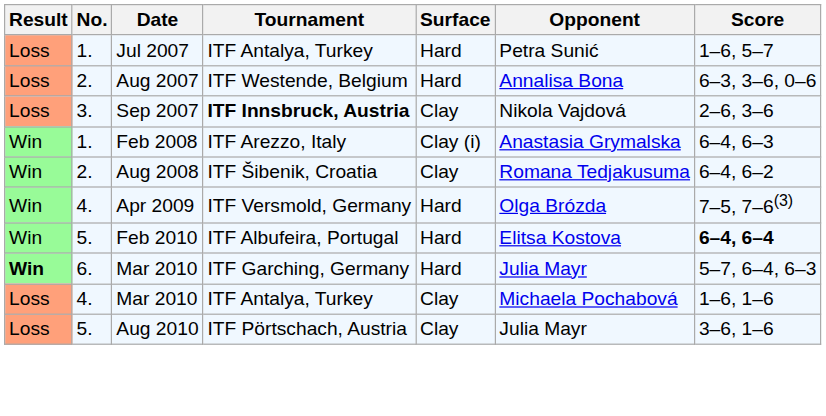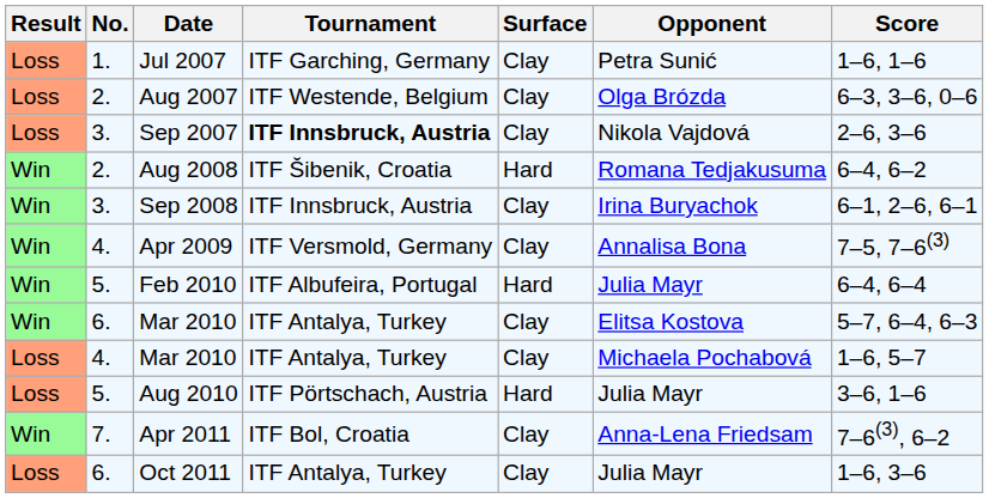Jul 2007 | Tournament: ITF Antalya, Turkey -> ITF Garching, Germany
Jul 2007 | Surface: Hard -> Clay
Jul 2007 | Score: 1–6, 5–7 -> 1–6, 1–6
Aug 2007 | Surface: Hard -> Clay
Aug 2007 | Opponent: Annalisa Bona -> Olga Brózda
- row: Win | 1. | Feb 2008 | ITF Arezzo, Italy | Clay (i) | Anastasia Grymalska | 6–4, 6–3
Aug 2008 | Surface: Clay -> Hard
+ row: Win | 3. | Sep 2008 | ITF Innsbruck, Austria | Clay | Irina Buryachok | 6–1, 2–6, 6–1
Apr 2009 | Surface: Hard -> Clay
Apr 2009 | Opponent: Olga Brózda -> Annalisa Bona
Feb 2010 | Opponent: Elitsa Kostova -> Julia Mayr
Feb 2010 | Score: bold -> normal
6. / Mar 2010 | Result: bold -> normal
6. / Mar 2010 | Tournament: ITF Garching, Germany -> ITF Antalya, Turkey
6. / Mar 2010 | Surface: Hard -> Clay
6. / Mar 2010 | Opponent: Julia Mayr -> Elitsa Kostova
4. / Mar 2010 | Score: 1–6, 1–6 -> 1–6, 5–7
Aug 2010 | Surface: Clay -> Hard
+ row: Win | 7. | Apr 2011 | ITF Bol, Croatia | Clay | Anna-Lena Friedsam | 7–6(3), 6–2
+ row: Loss | 6. | Oct 2011 | ITF Antalya, Turkey | Clay | Julia Mayr | 1–6, 3–6
